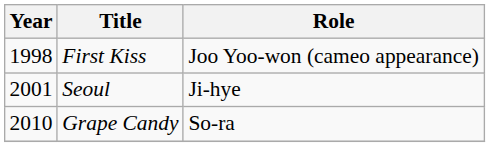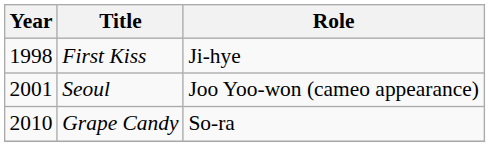First Kiss | Role: Joo Yoo-won (cameo appearance) -> Ji-hye
Seoul | Role: Ji-hye -> Joo Yoo-won (cameo appearance)
